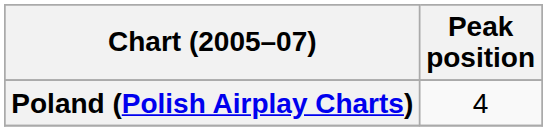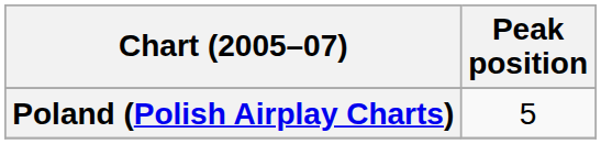Poland (Polish Airplay Charts) | Peak position: 4 -> 5
